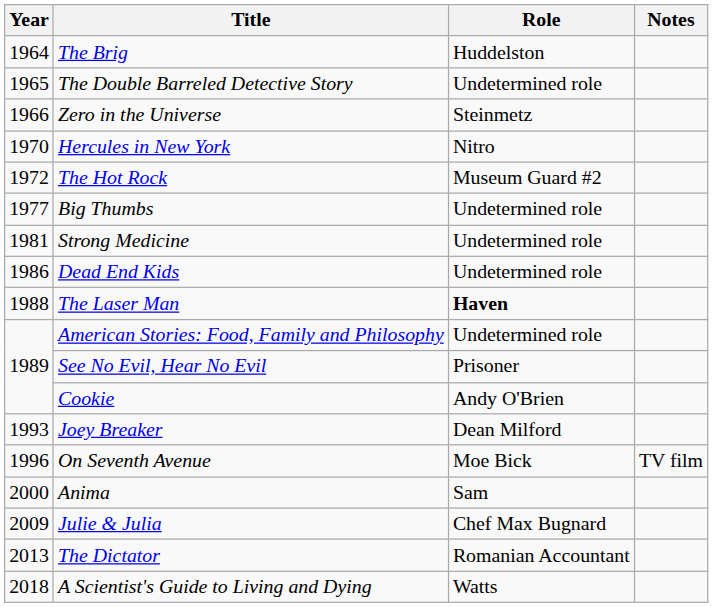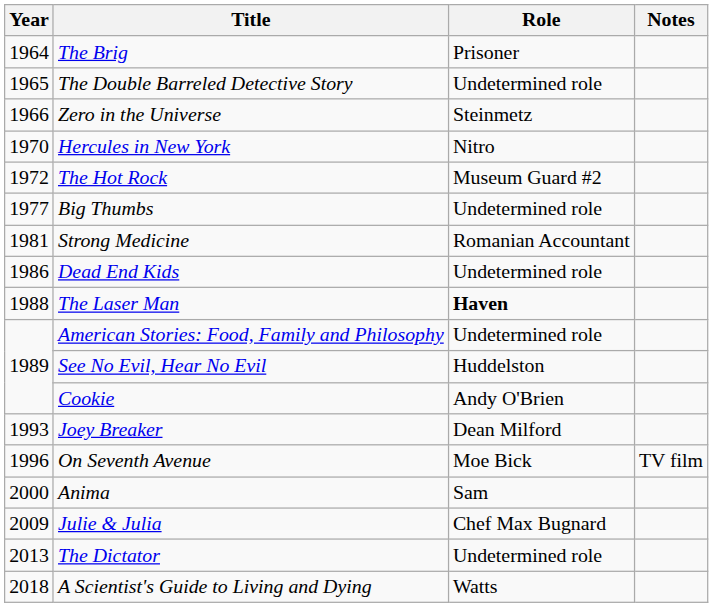The Brig | Role: Huddelston -> Prisoner
Strong Medicine | Role: Undetermined role -> Romanian Accountant
See No Evil, Hear No Evil | Role: Prisoner -> Huddelston
The Dictator | Role: Romanian Accountant -> Undetermined role
